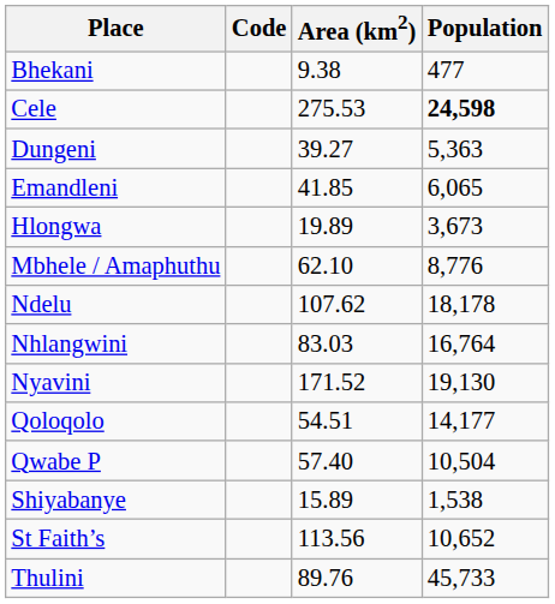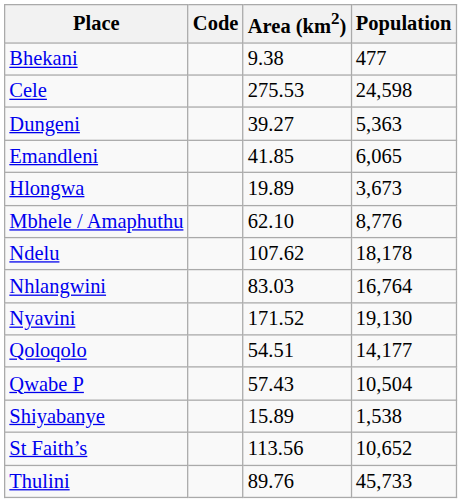Cele | Population: bold -> normal
Qwabe P | Area (km2): 57.40 -> 57.43
